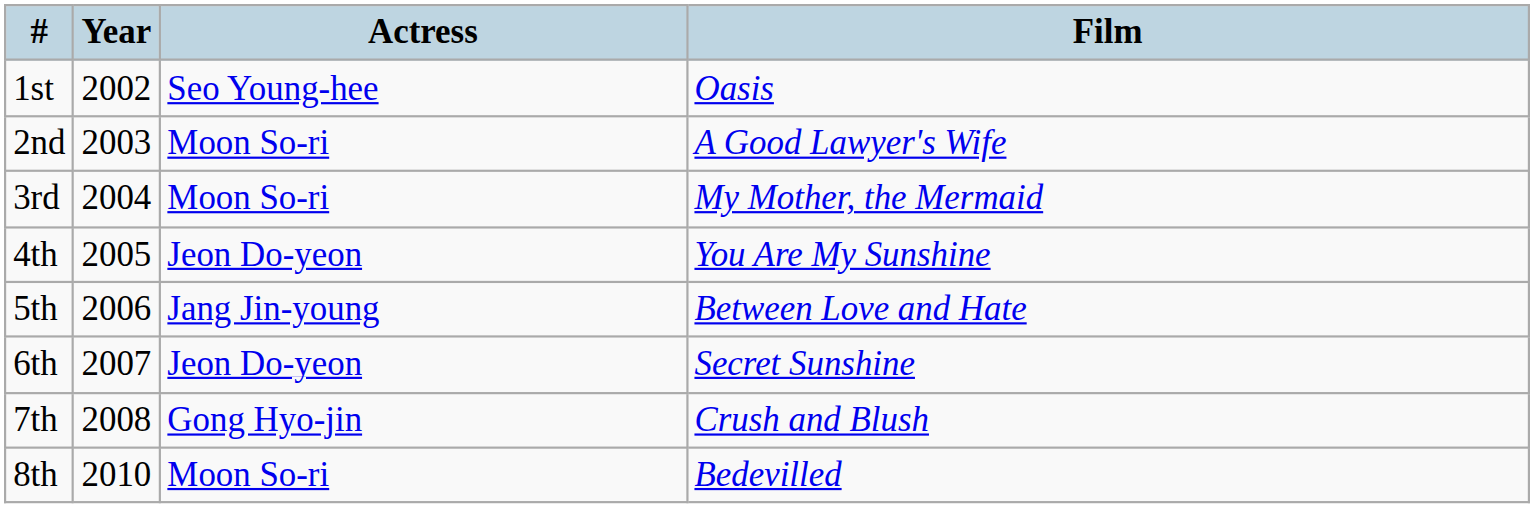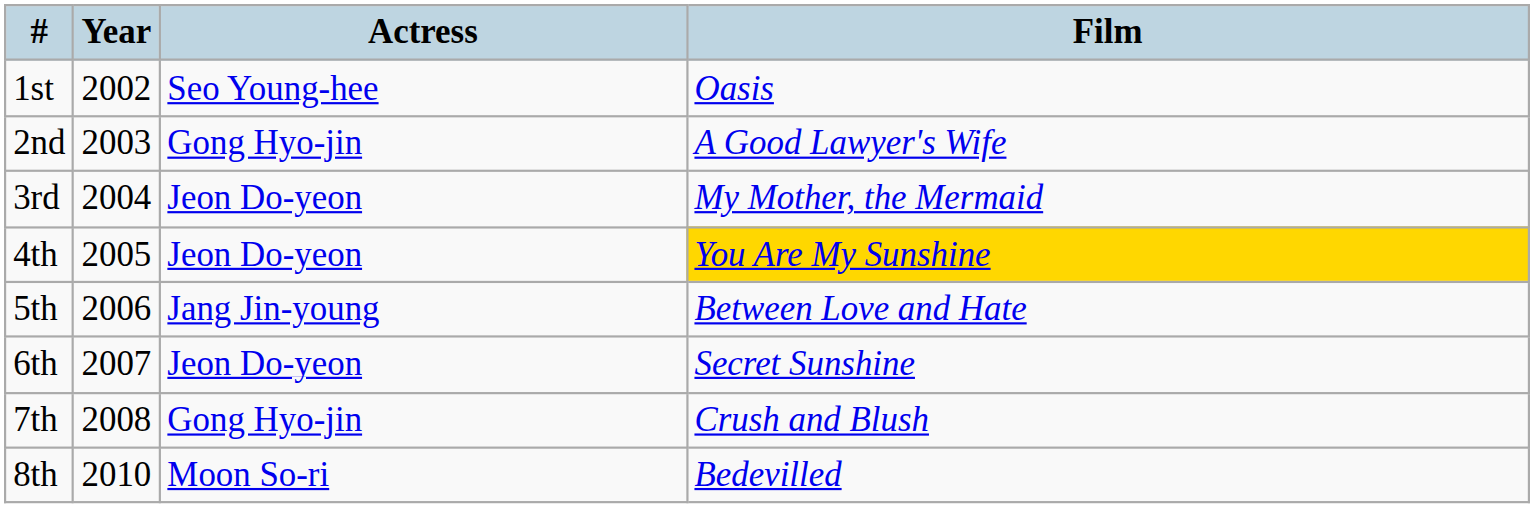2nd | Actress: Moon So-ri -> Gong Hyo-jin
3rd | Actress: Moon So-ri -> Jeon Do-yeon
4th | Film: no background -> gold background
